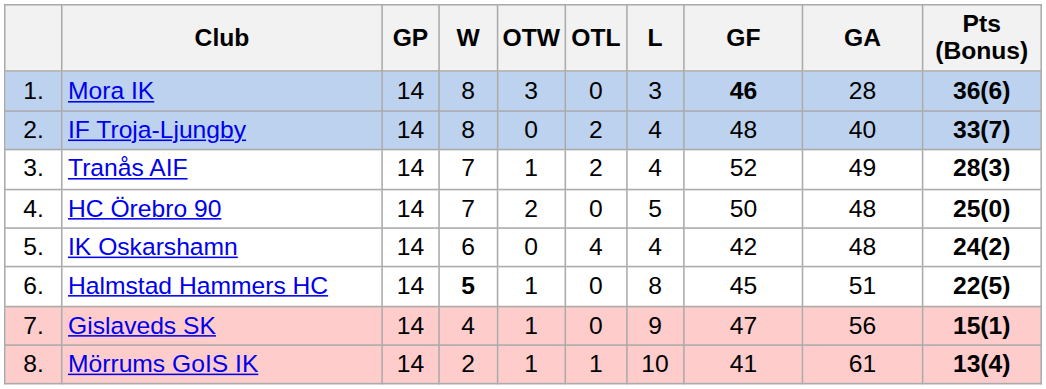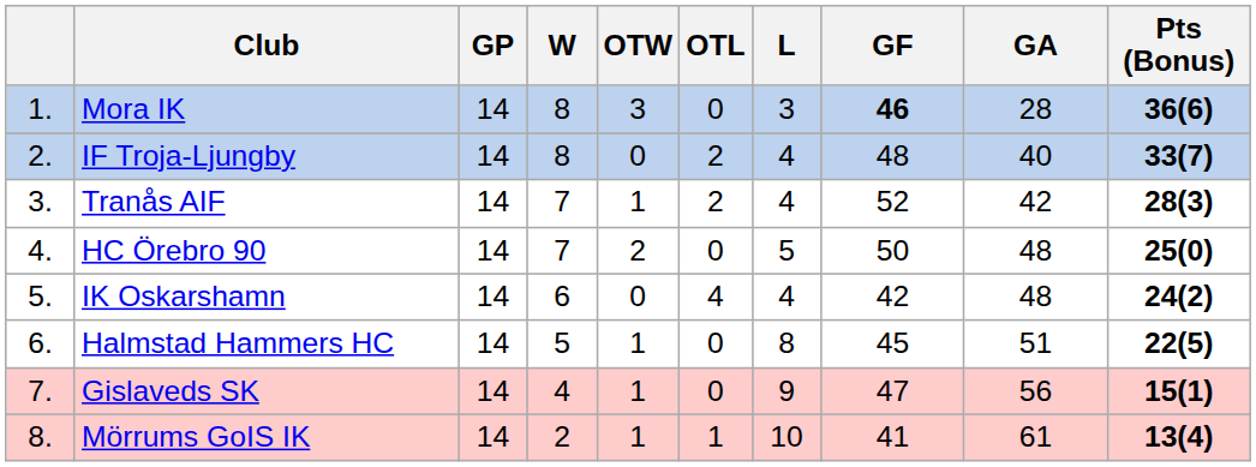Tranås AIF | GA: 49 -> 42
Halmstad Hammers HC | W: bold -> normal
